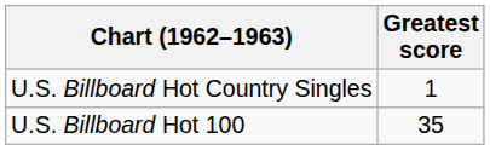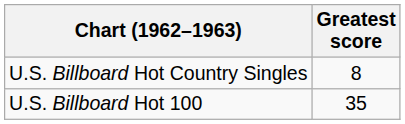U.S. Billboard Hot Country Singles | Greatest score: 1 -> 8
